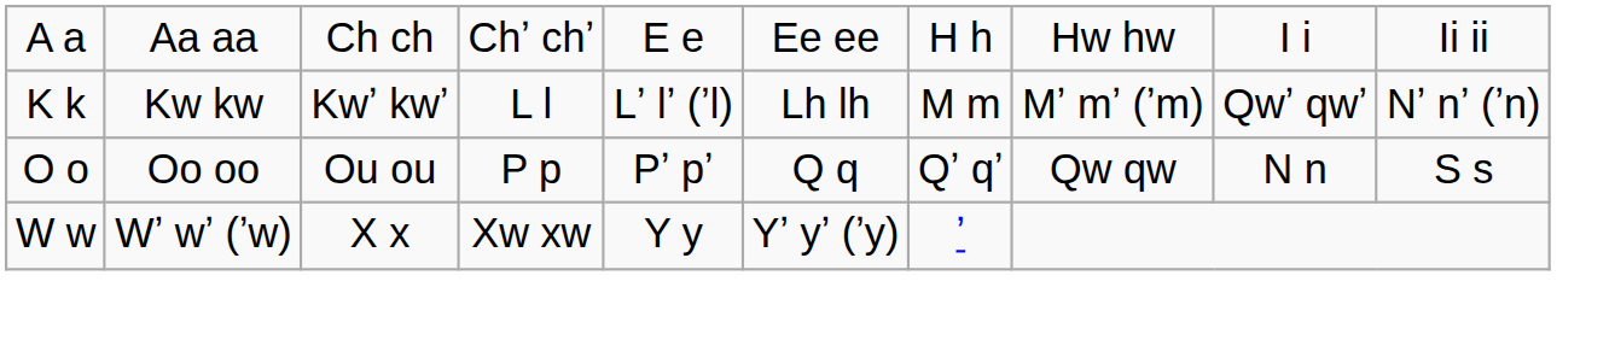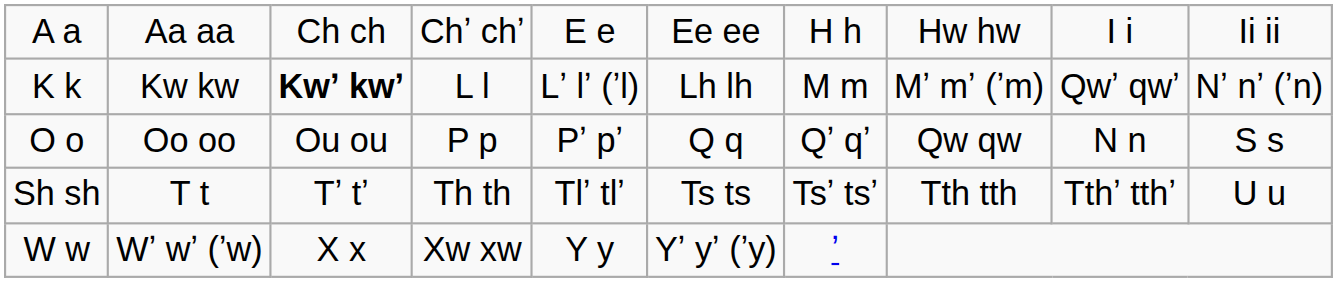K k | column 3: normal -> bold
+ row: Sh sh | T t | Tʼ tʼ | Th th | Tlʼ tlʼ | Ts ts | Tsʼ tsʼ | Tth tth | Tthʼ tthʼ | U u
